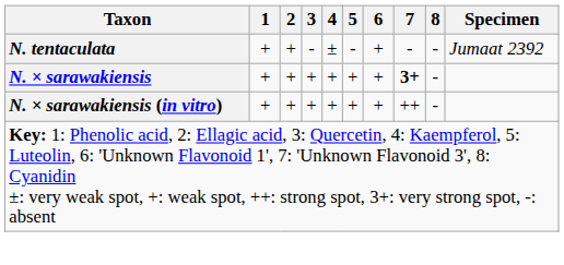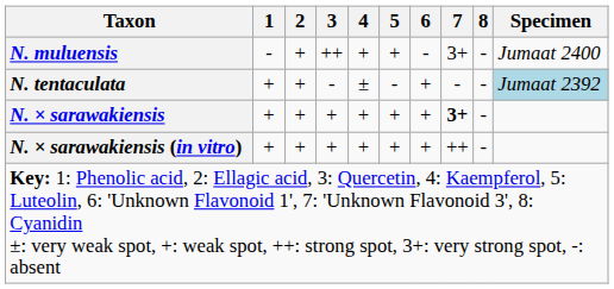+ row: N. muluensis | - | + | ++ | + | + | - | 3+ | - | Jumaat 2400
N. tentaculata | Specimen: no background -> lightblue background
